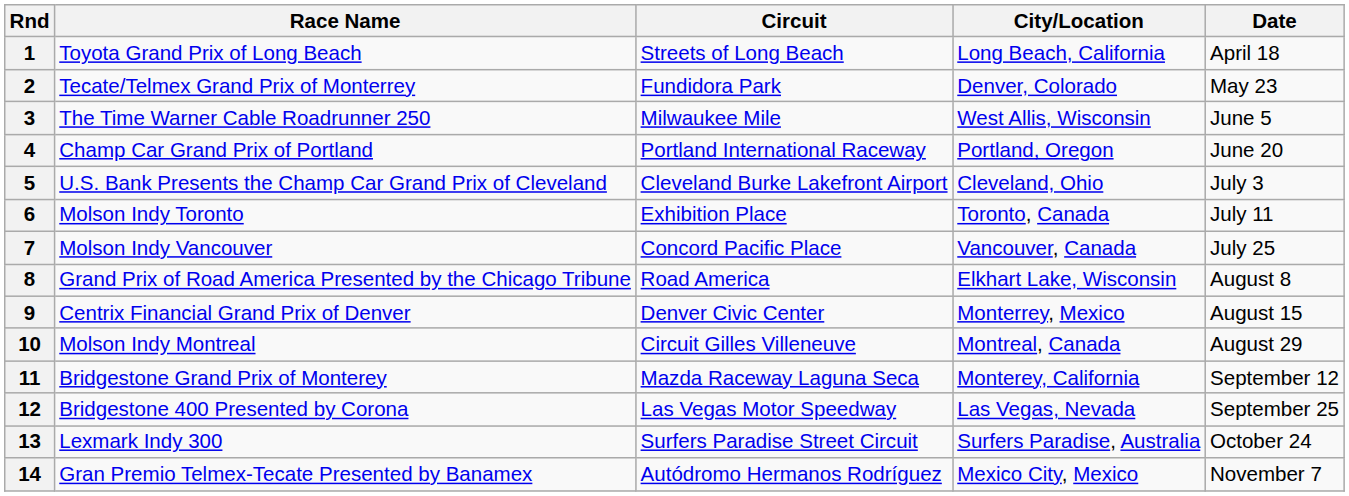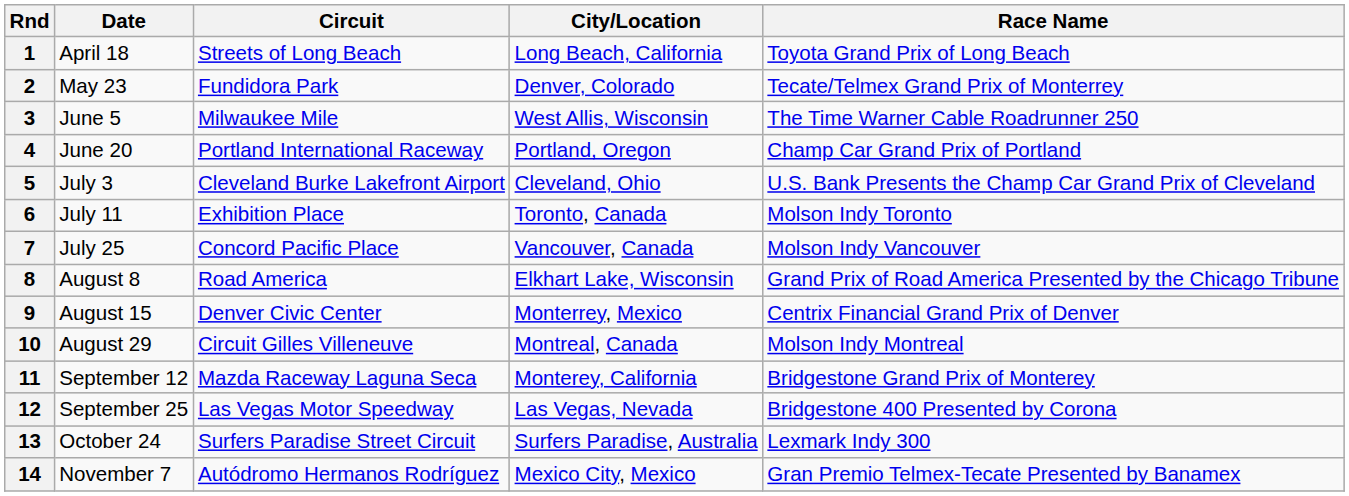columns swapped: Race Name <-> Date
